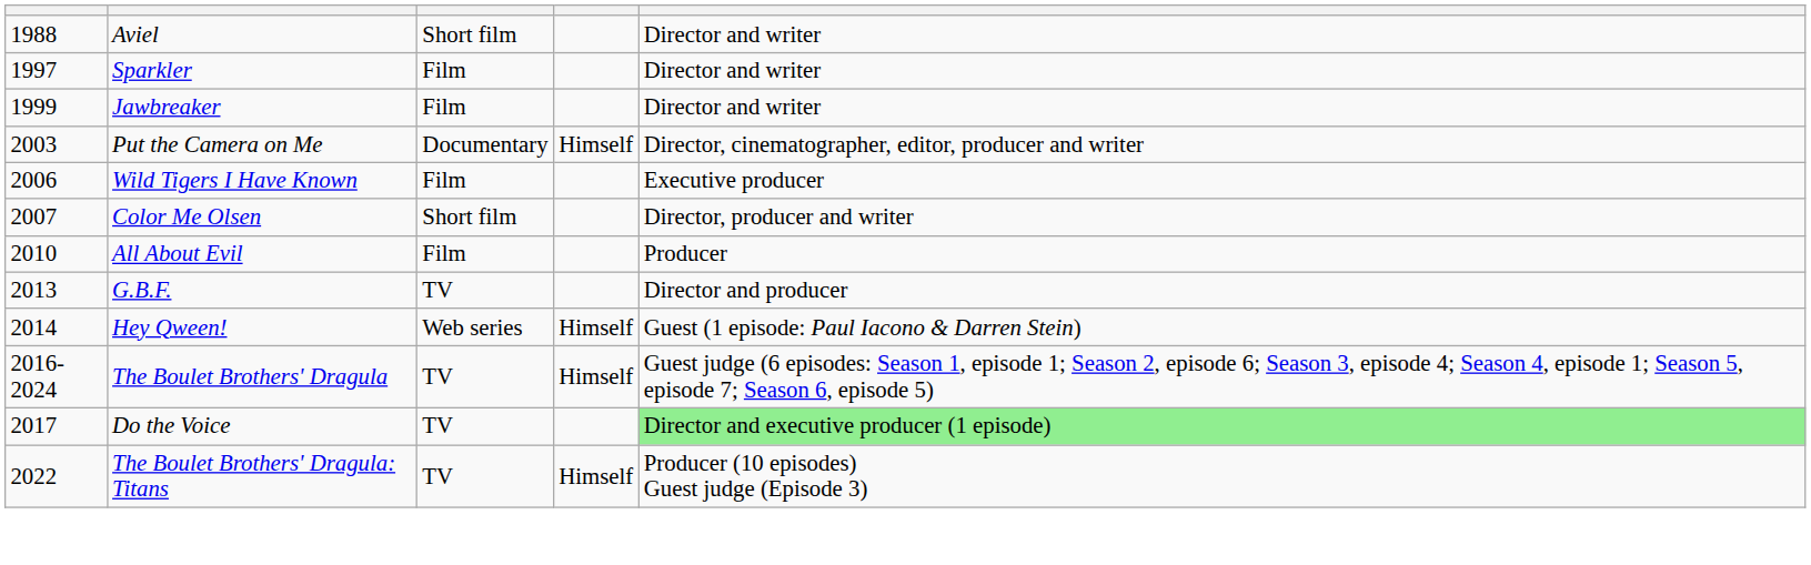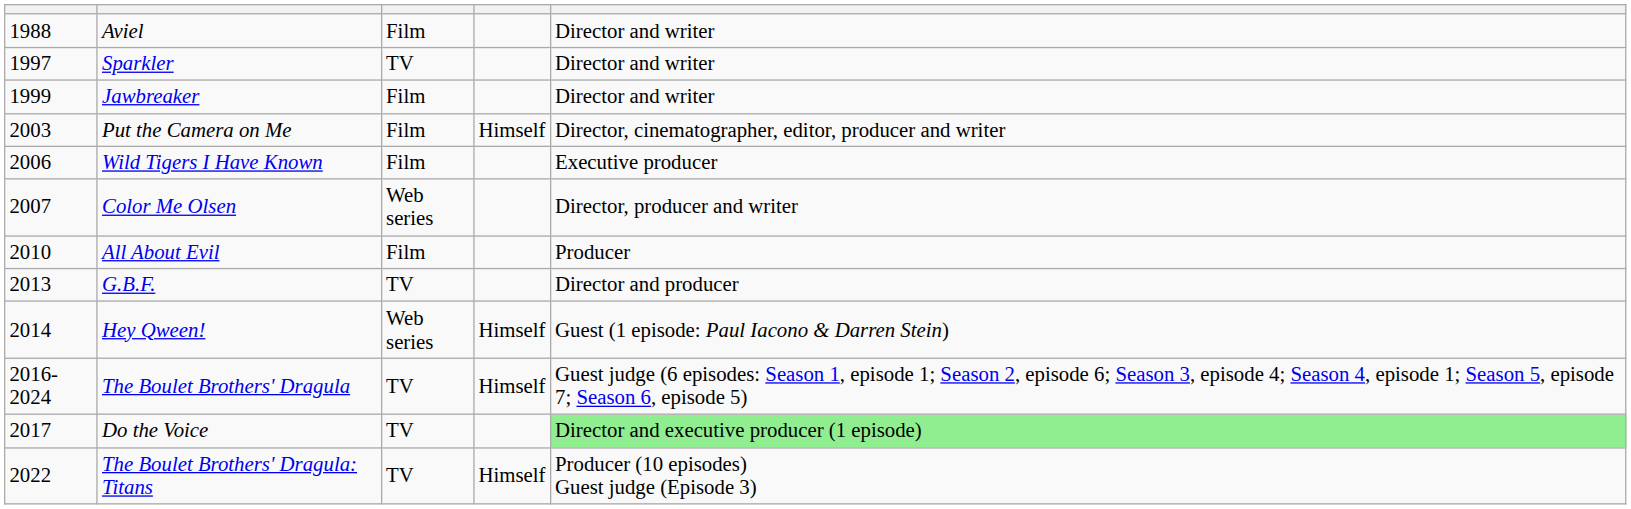Aviel | column 3: Short film -> Film
Sparkler | column 3: Film -> TV
Put the Camera on Me | column 3: Documentary -> Film
Color Me Olsen | column 3: Short film -> Web series
